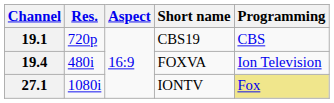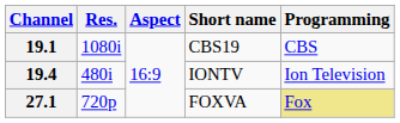19.1 | Res.: 720p -> 1080i
19.4 | Short name: FOXVA -> IONTV
27.1 | Res.: 1080i -> 720p
27.1 | Short name: IONTV -> FOXVA
